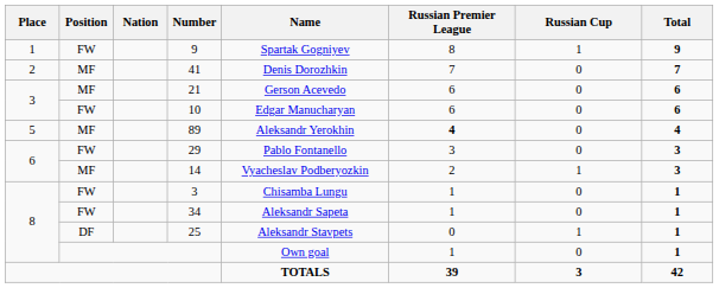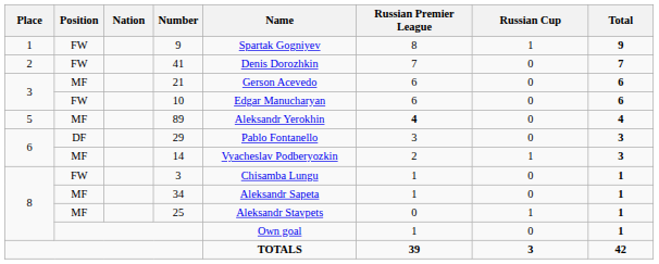41 | Position: MF -> FW
29 | Position: FW -> DF
34 | Position: FW -> MF
25 | Position: DF -> MF
